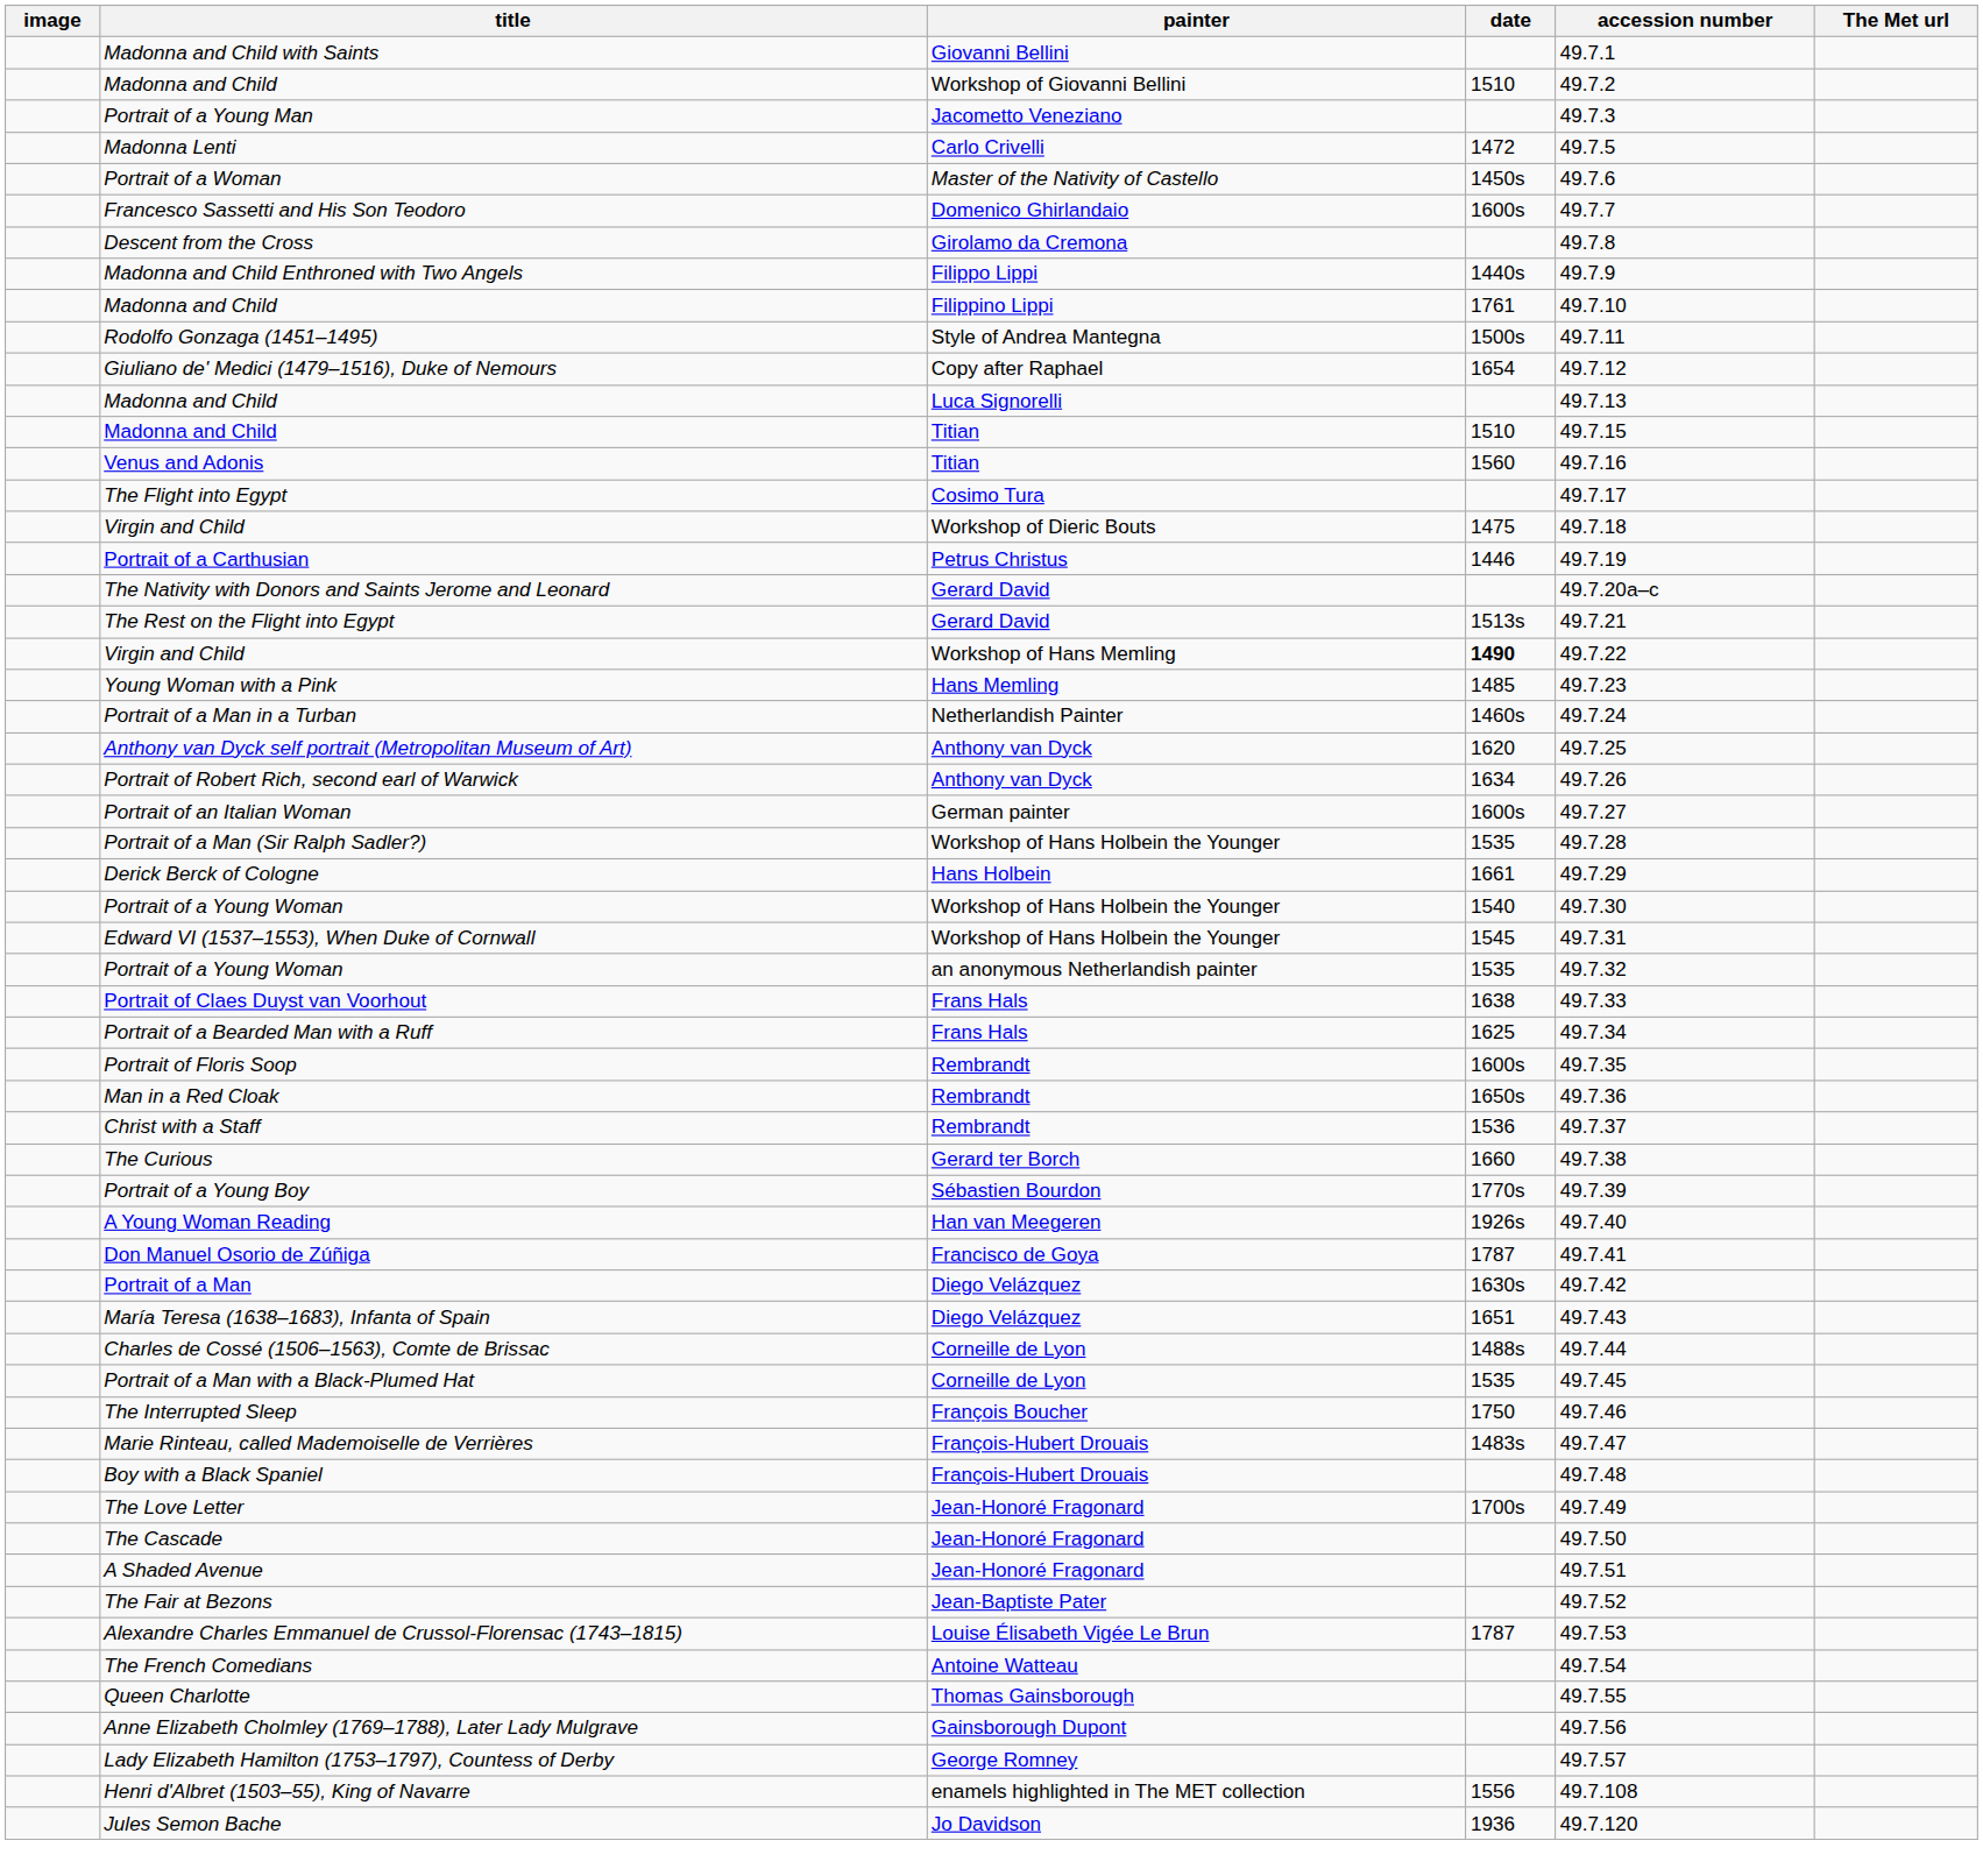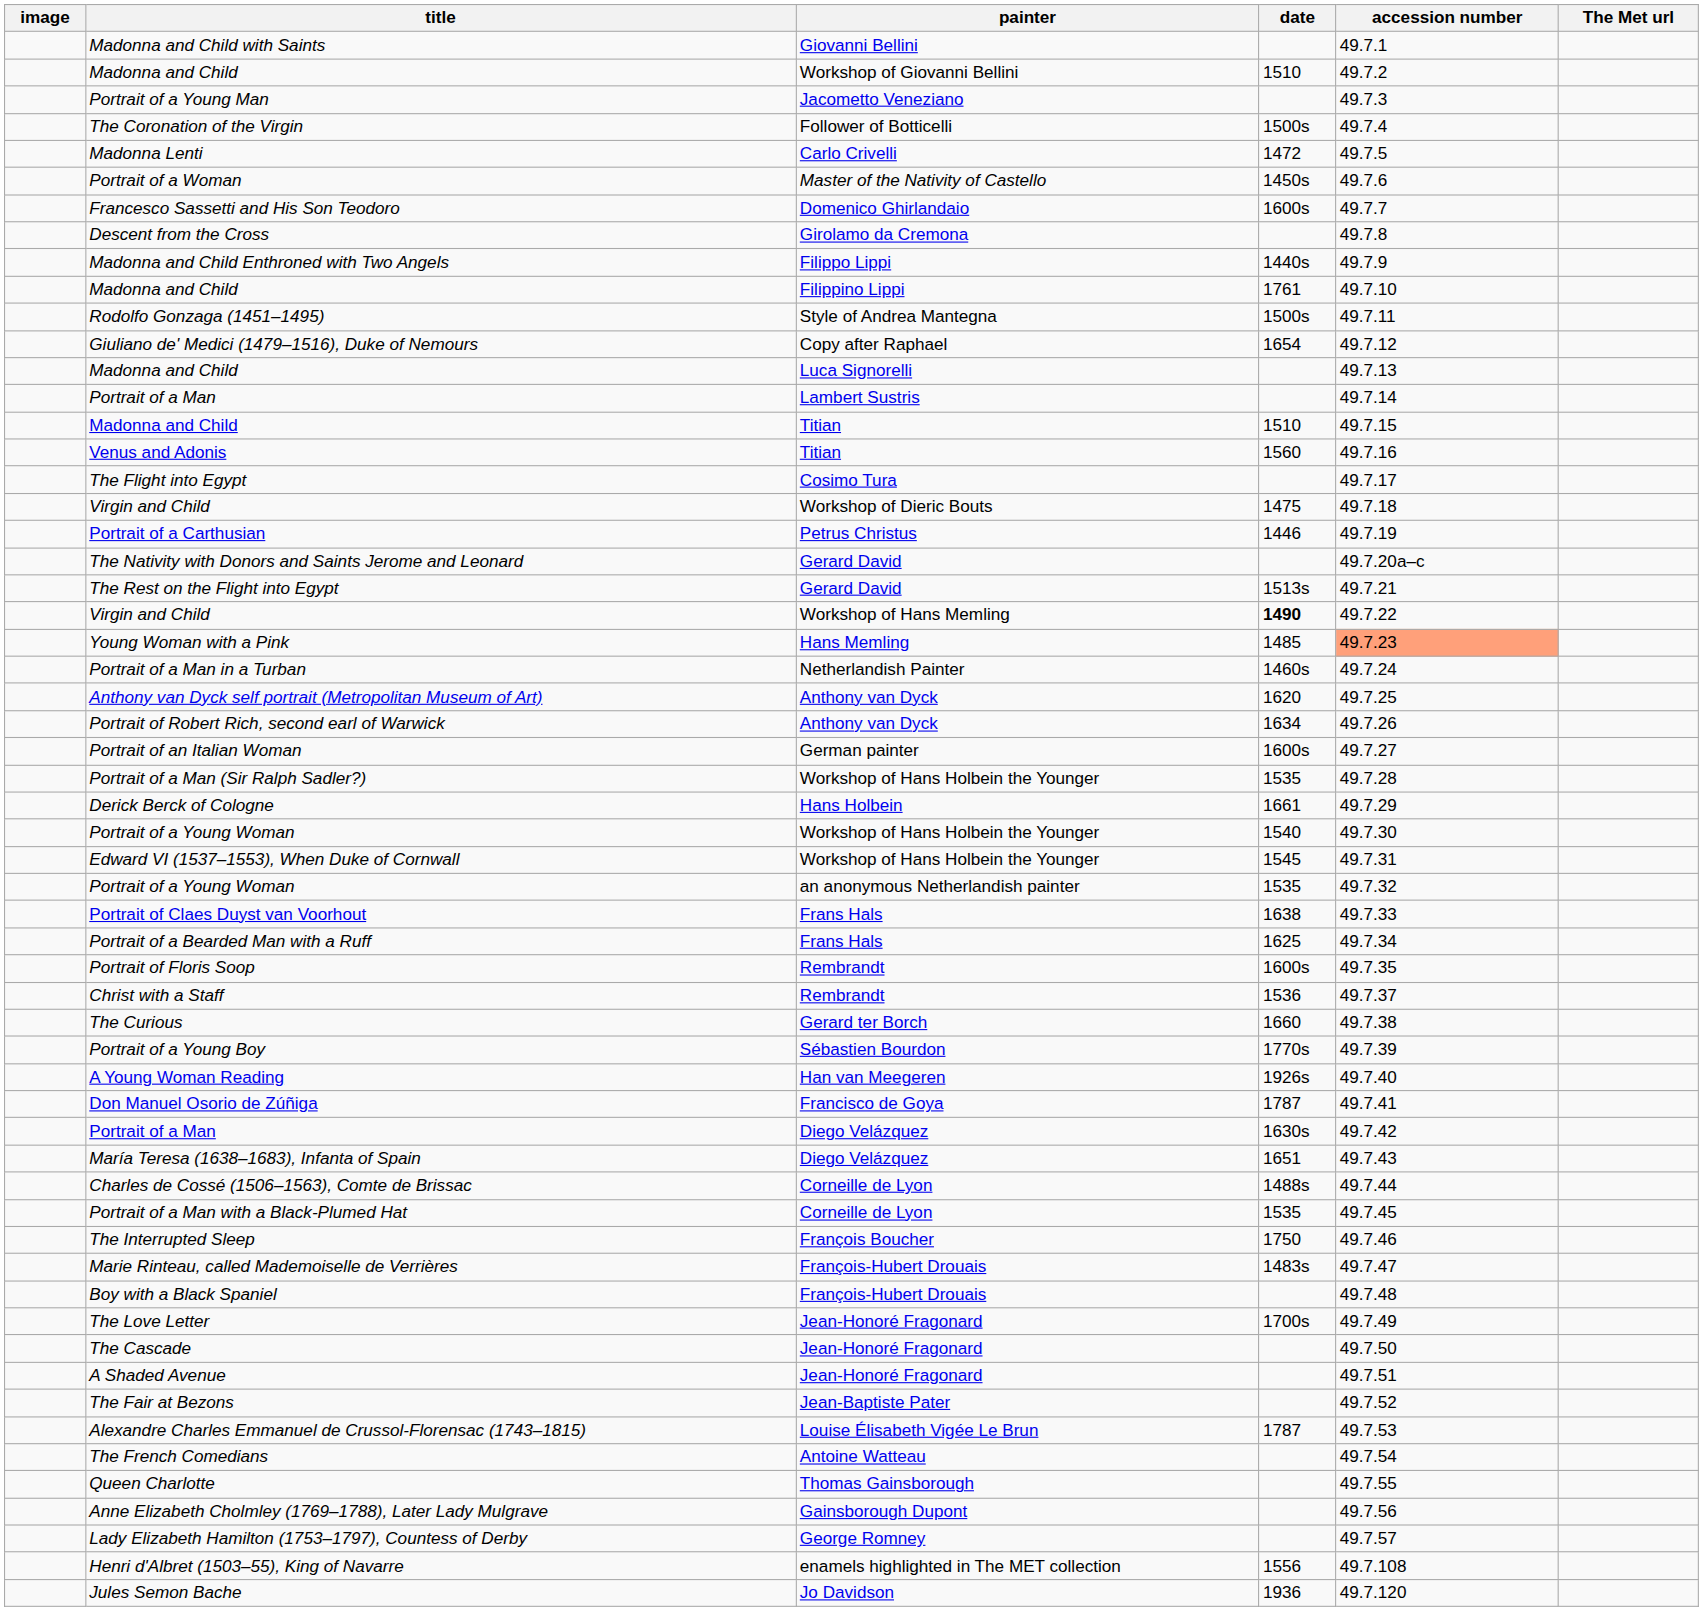+ row: The Coronation of the Virgin | Follower of Botticelli | 1500s | 49.7.4
+ row: Portrait of a Man | Lambert Sustris | 49.7.14
Young Woman with a Pink | accession number: no background -> lightsalmon background
- row: Man in a Red Cloak | Rembrandt | 1650s | 49.7.36
